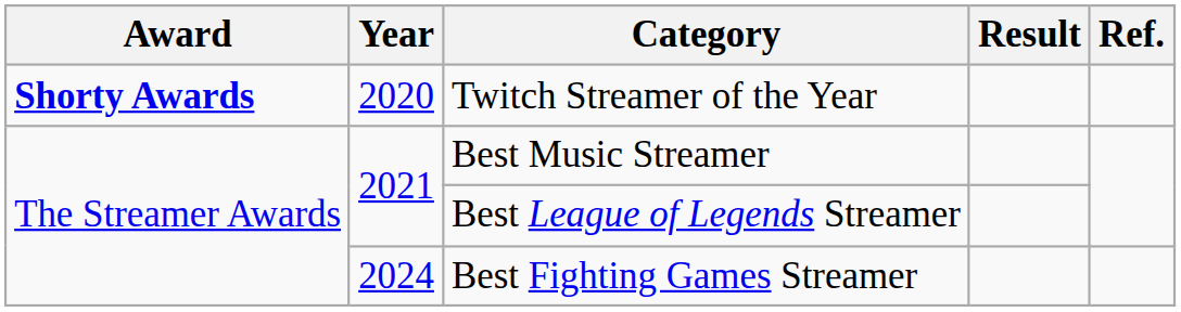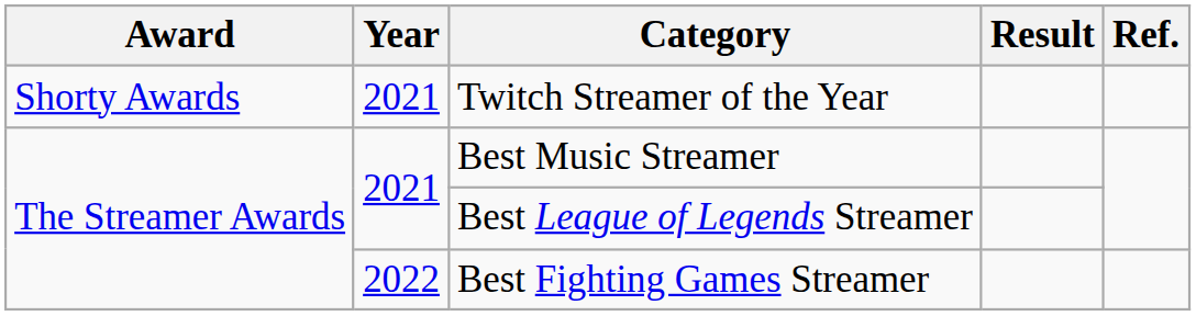Twitch Streamer of the Year | Award: bold -> normal
Twitch Streamer of the Year | Year: 2020 -> 2021
Best Fighting Games Streamer | Year: 2024 -> 2022
